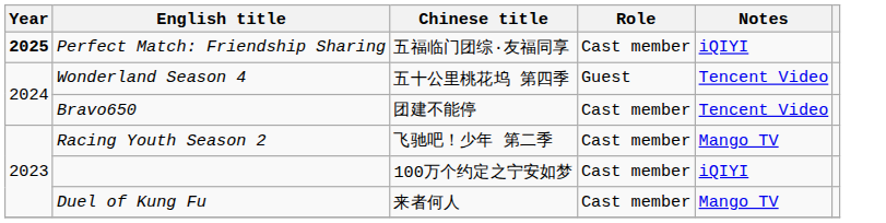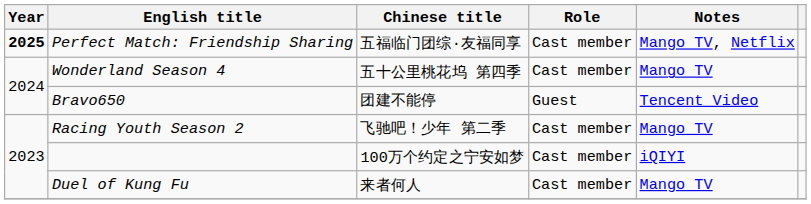Perfect Match: Friendship Sharing | Notes: iQIYI -> Mango TV, Netflix
Wonderland Season 4 | Role: Guest -> Cast member
Wonderland Season 4 | Notes: Tencent Video -> Mango TV
Bravo650 | Role: Cast member -> Guest
